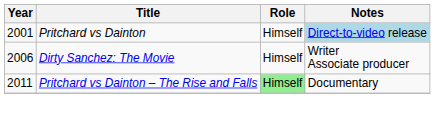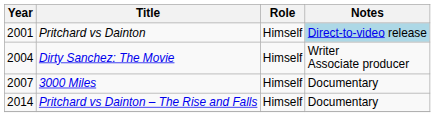Dirty Sanchez: The Movie | Year: 2006 -> 2004
+ row: 2007 | 3000 Miles | Himself | Documentary
Pritchard vs Dainton – The Rise and Falls | Year: 2011 -> 2014
Pritchard vs Dainton – The Rise and Falls | Role: lightgreen background -> no background
